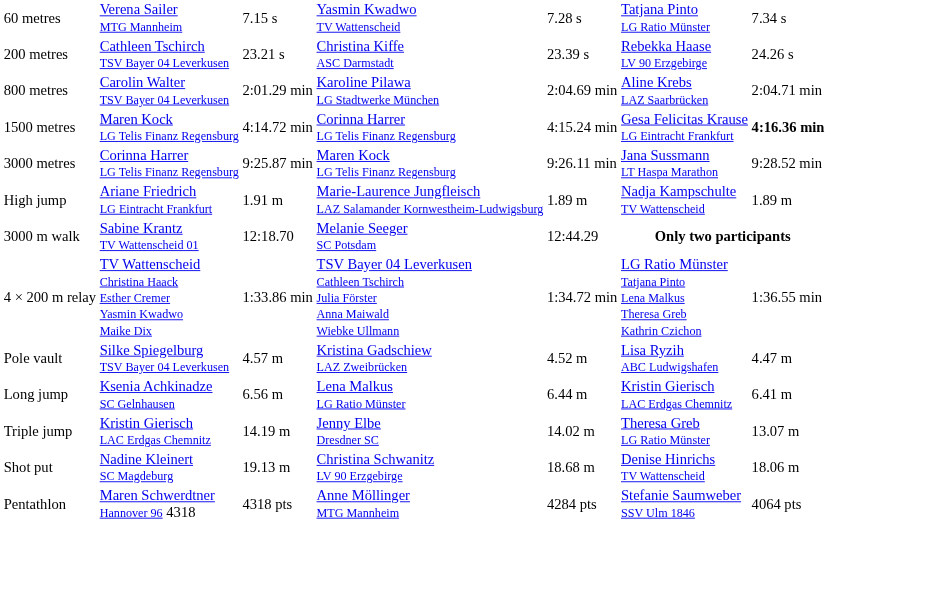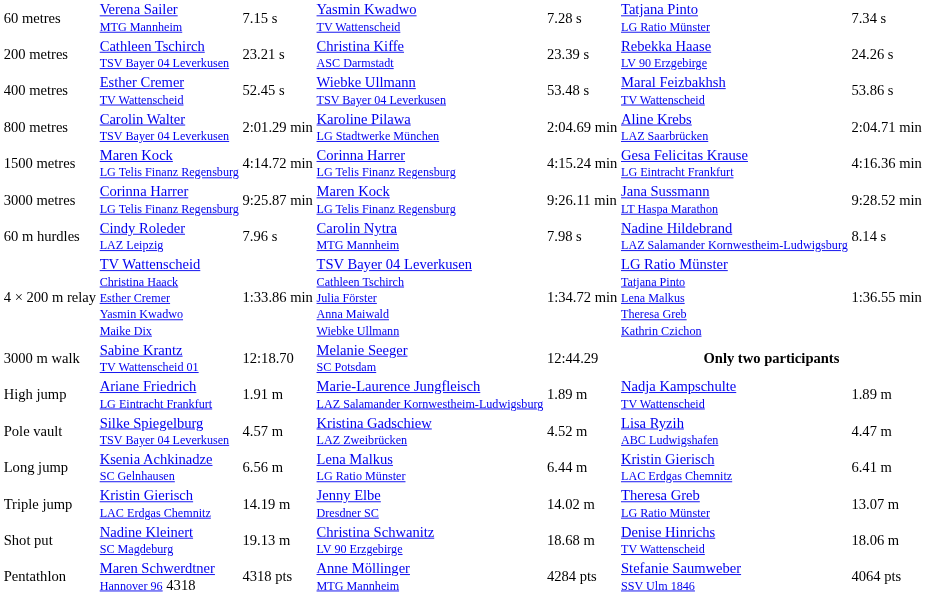+ row: 400 metres | Esther Cremer TV Wattenscheid | 52.45 s | Wiebke Ullmann TSV Bayer 04 Leverkusen | 53.48 s | Maral Feizbakhsh TV Wattenscheid | 53.86 s
1500 metres | column 7: bold -> normal
+ row: 60 m hurdles | Cindy Roleder LAZ Leipzig | 7.96 s | Carolin Nytra MTG Mannheim | 7.98 s | Nadine Hildebrand LAZ Salamander Kornwestheim-Ludwigsburg | 8.14 s
rows swapped: 4 × 200 m relay <-> High jump
